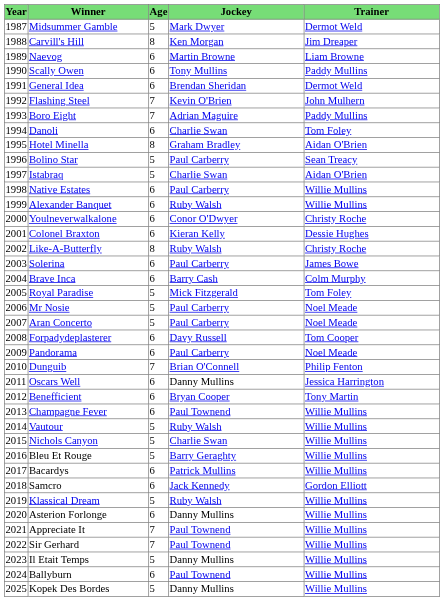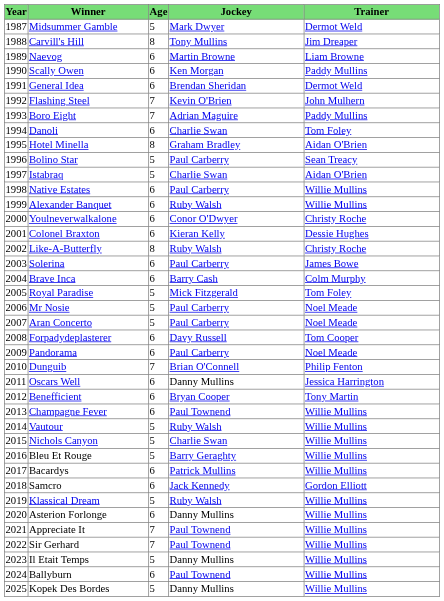Carvill's Hill | Jockey: Ken Morgan -> Tony Mullins
Scally Owen | Jockey: Tony Mullins -> Ken Morgan
